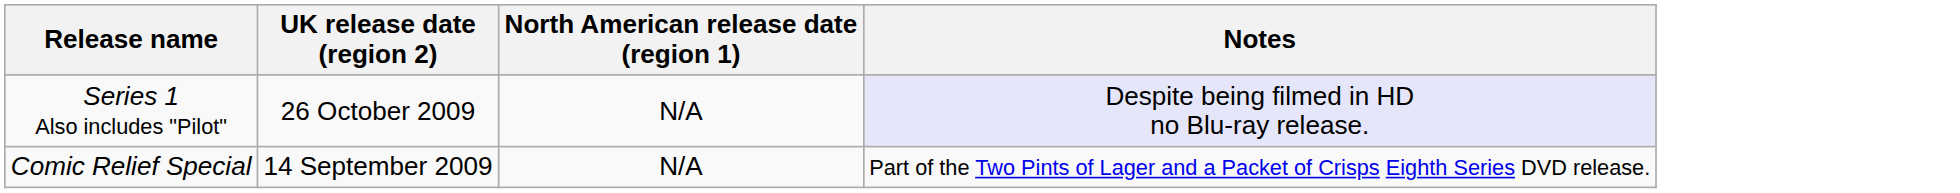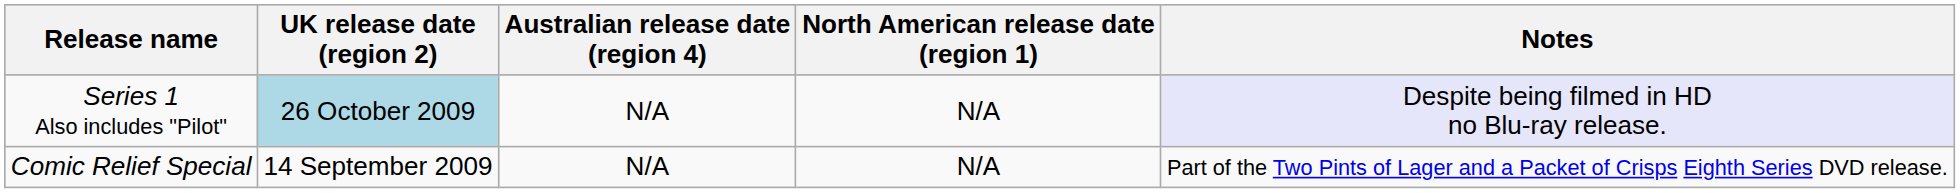+ column: Australian release date (region 4) | N/A | N/A
Series 1 Also includes "Pilot" | UK release date (region 2): no background -> lightblue background
